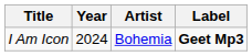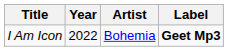I Am Icon | Year: 2024 -> 2022
